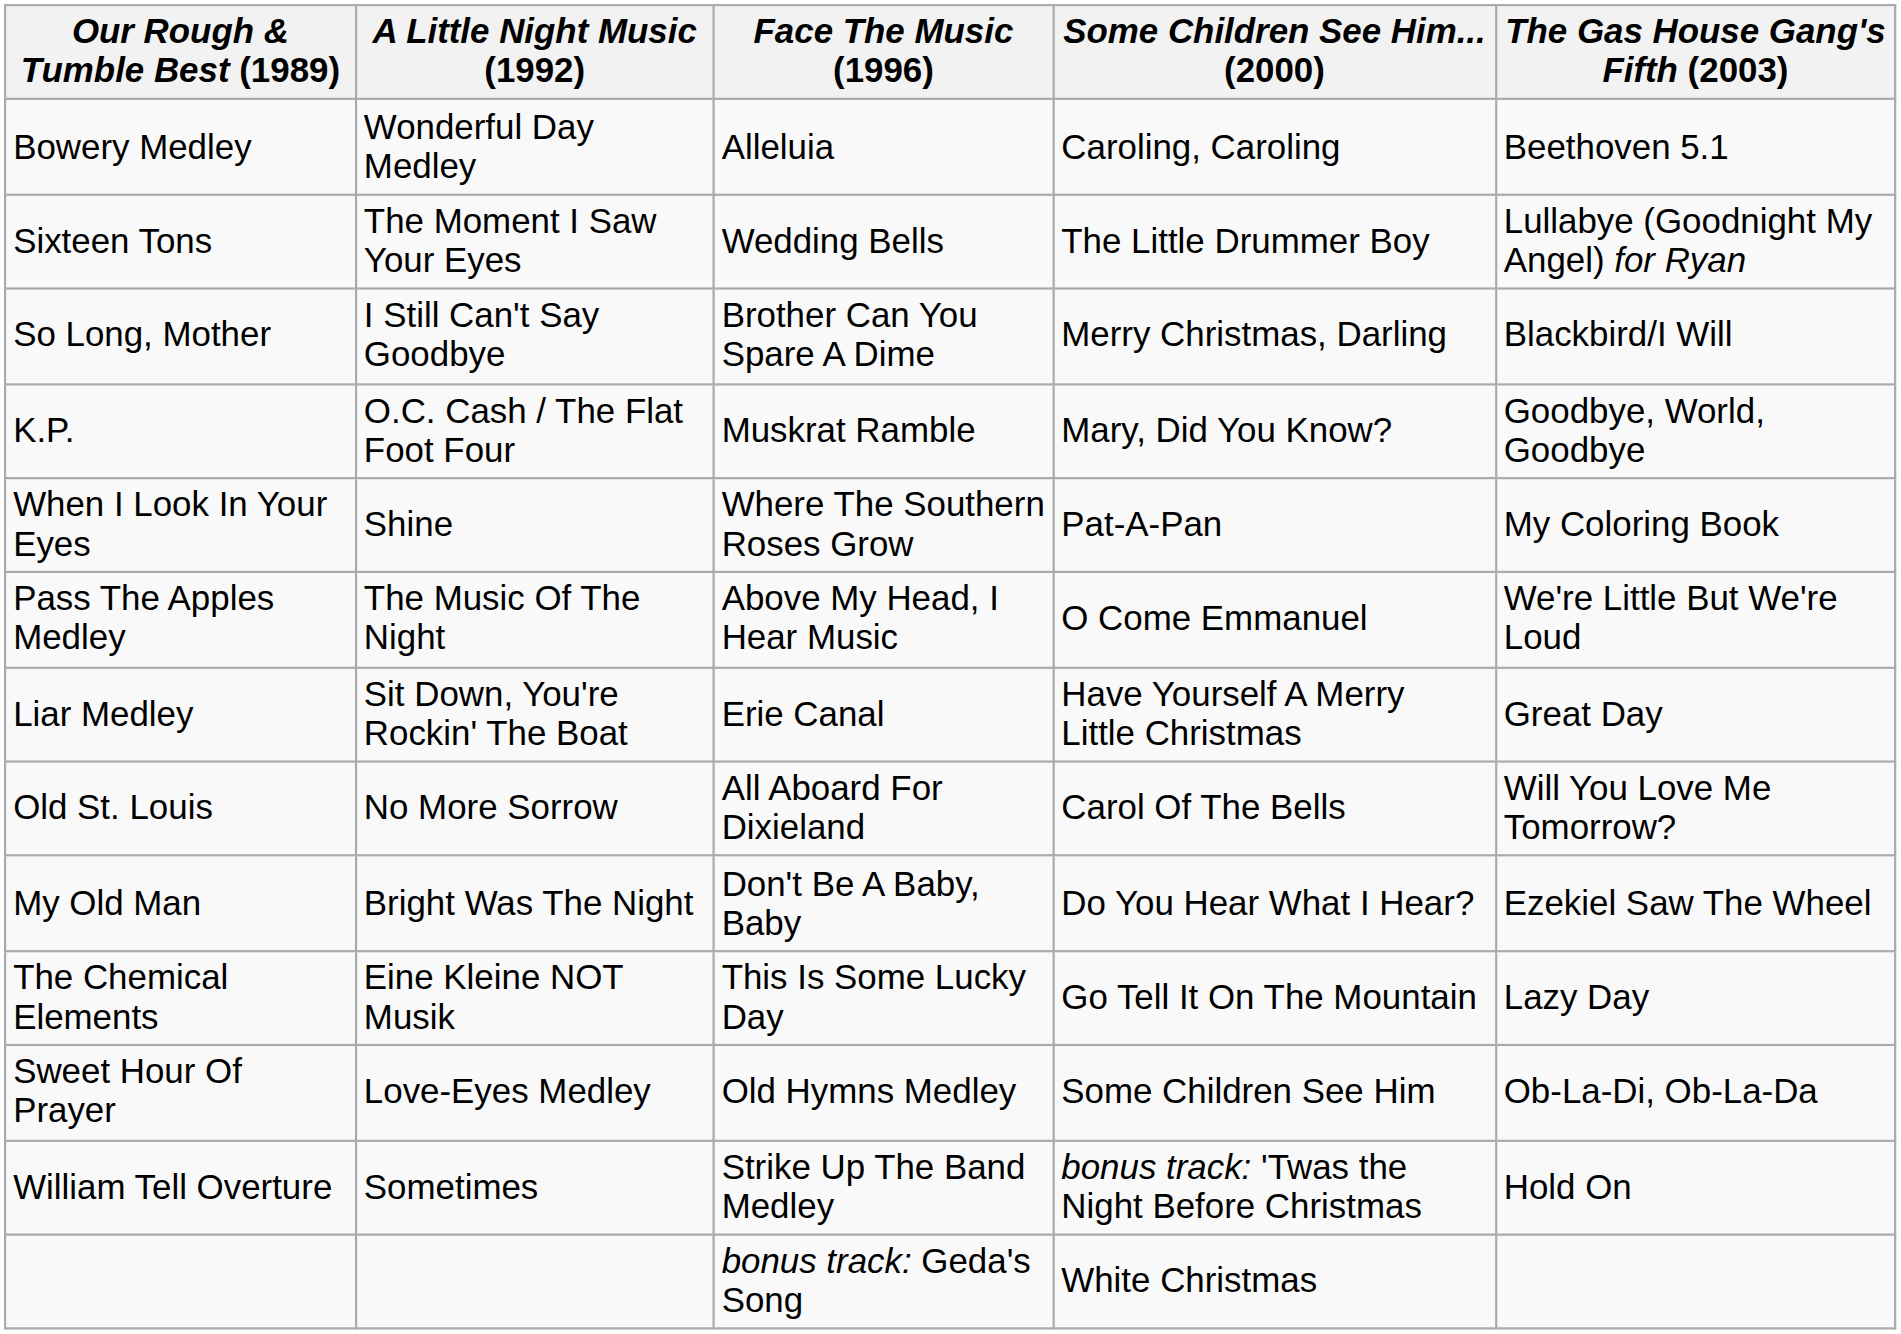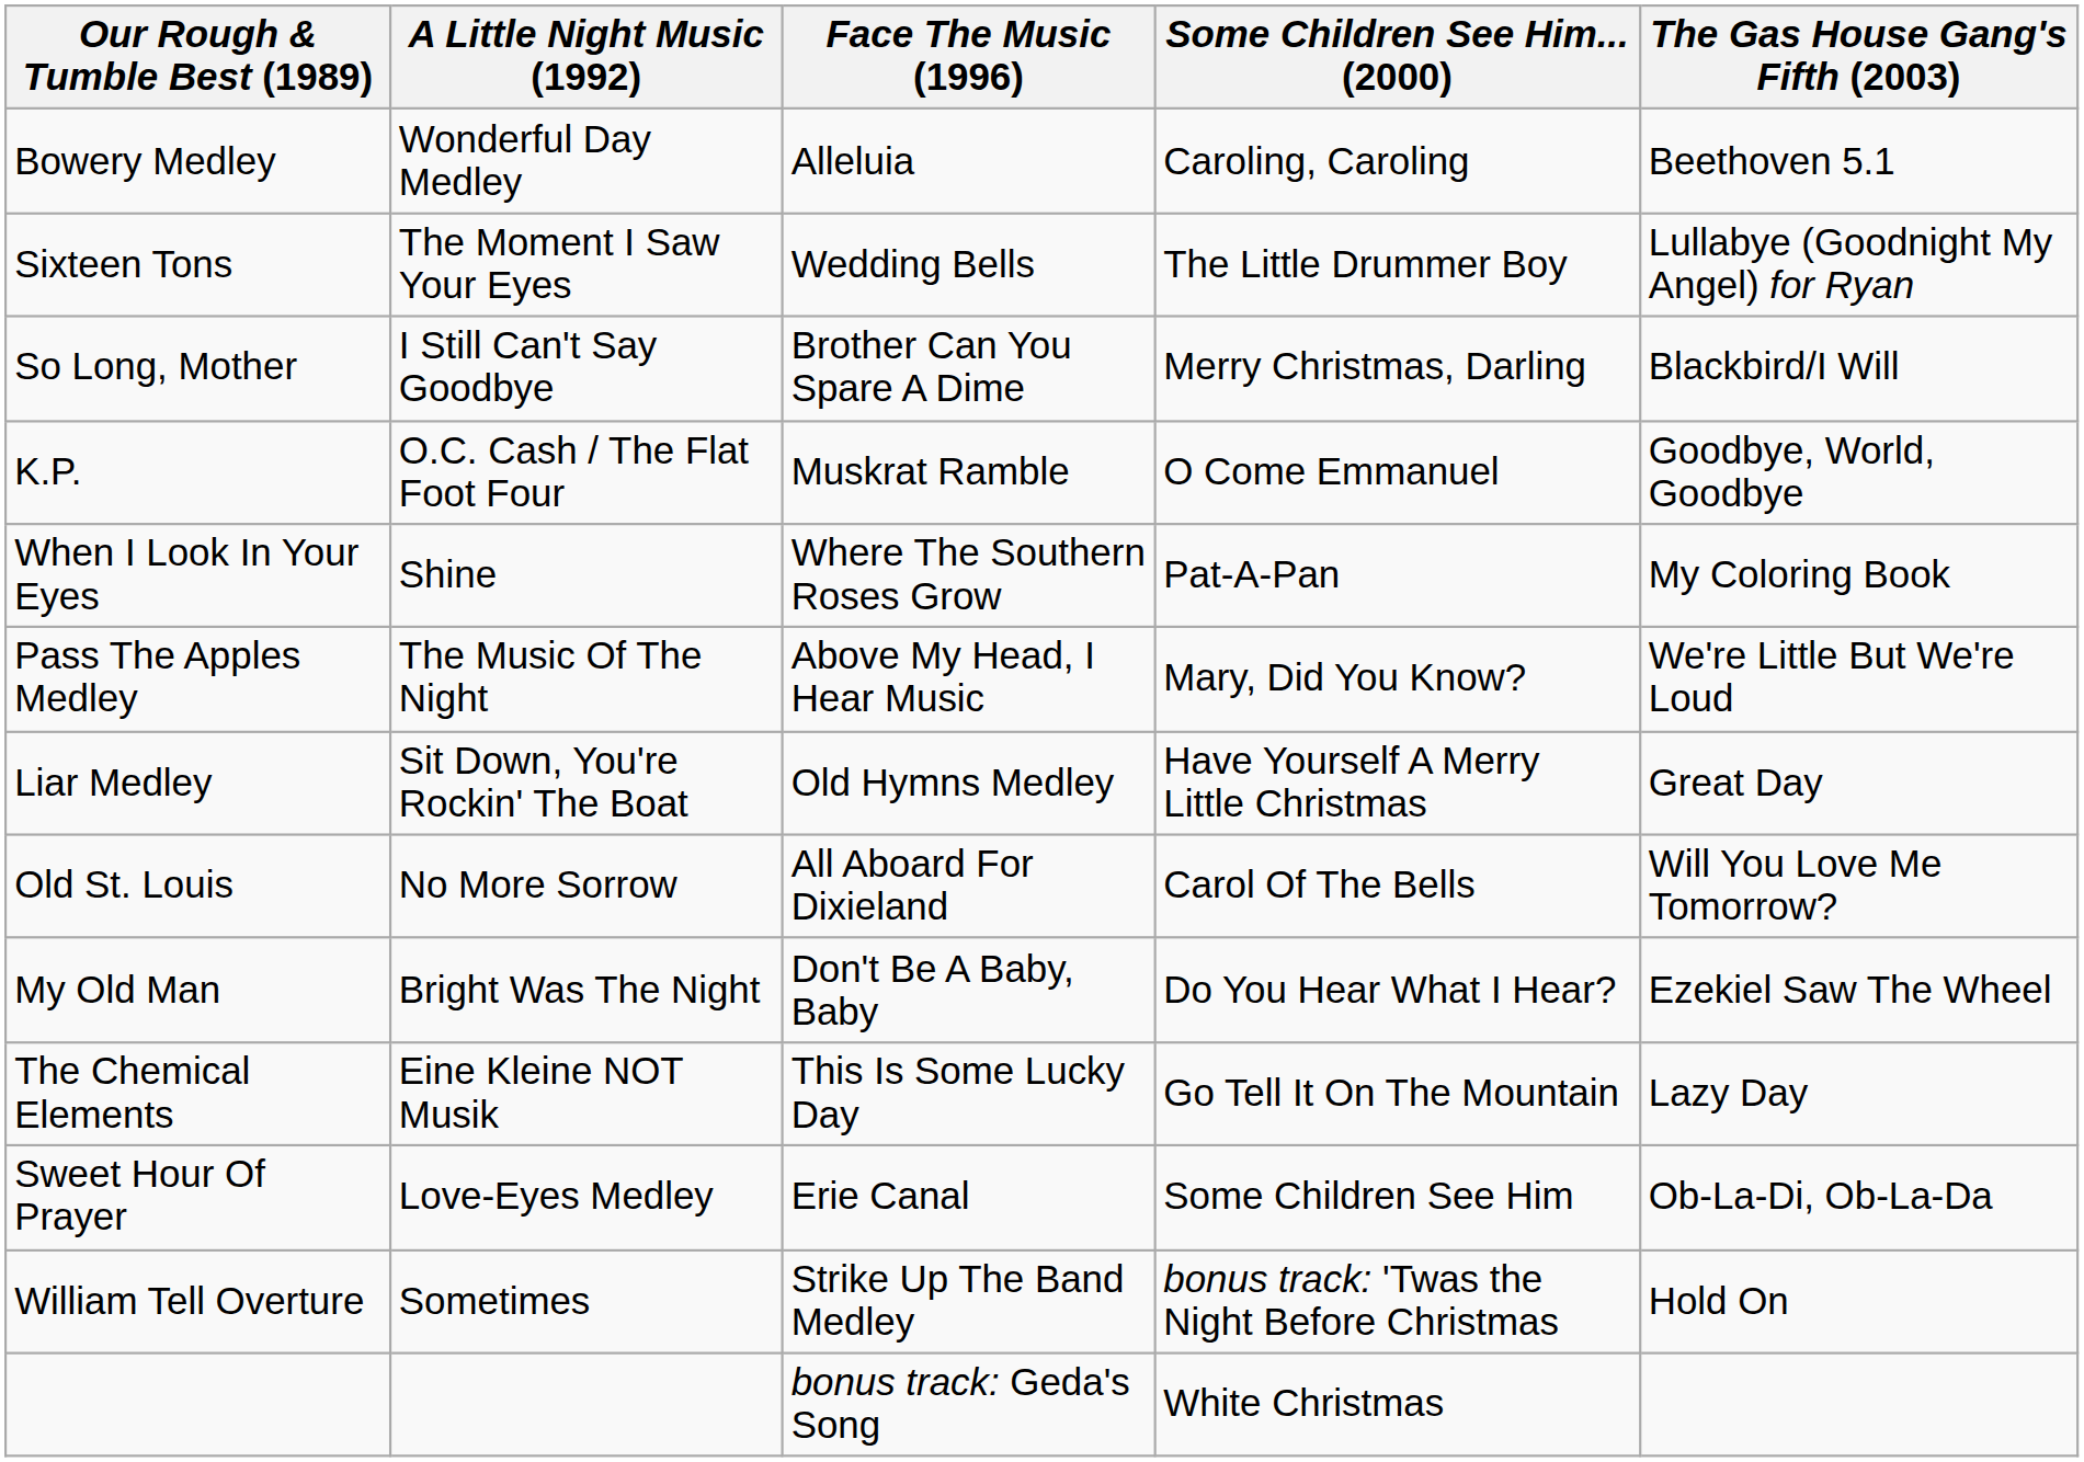K.P. | Some Children See Him... (2000): Mary, Did You Know? -> O Come Emmanuel
Pass The Apples Medley | Some Children See Him... (2000): O Come Emmanuel -> Mary, Did You Know?
Liar Medley | Face The Music (1996): Erie Canal -> Old Hymns Medley
Sweet Hour Of Prayer | Face The Music (1996): Old Hymns Medley -> Erie Canal
